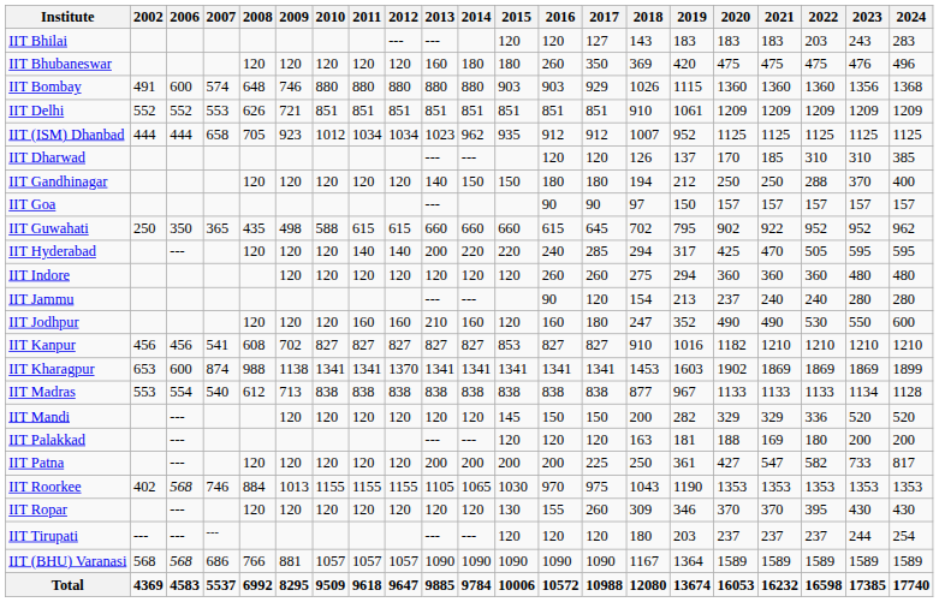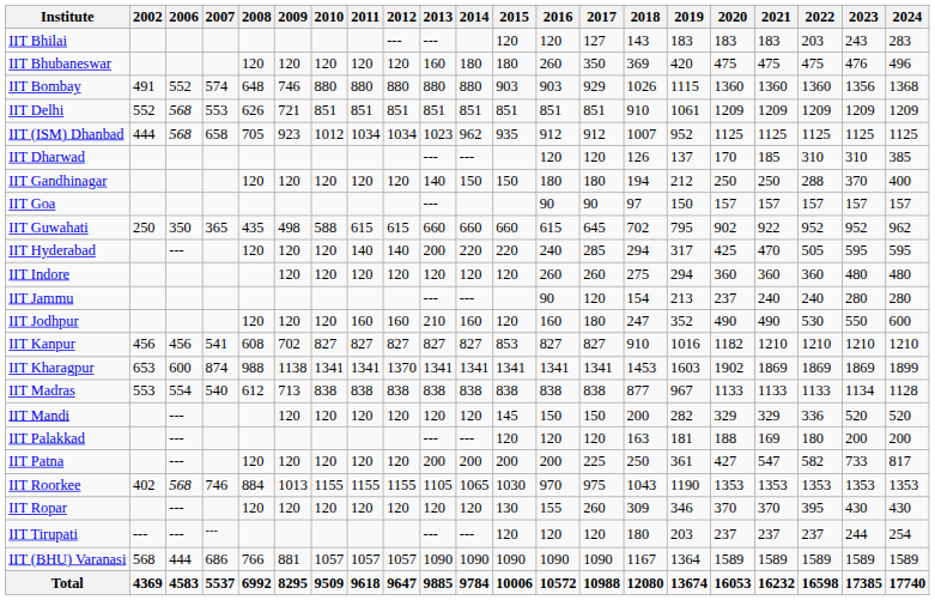IIT Bombay | 2006: 600 -> 552
IIT Delhi | 2006: 552 -> 568
IIT (ISM) Dhanbad | 2006: 444 -> 568
IIT (BHU) Varanasi | 2006: 568 -> 444
